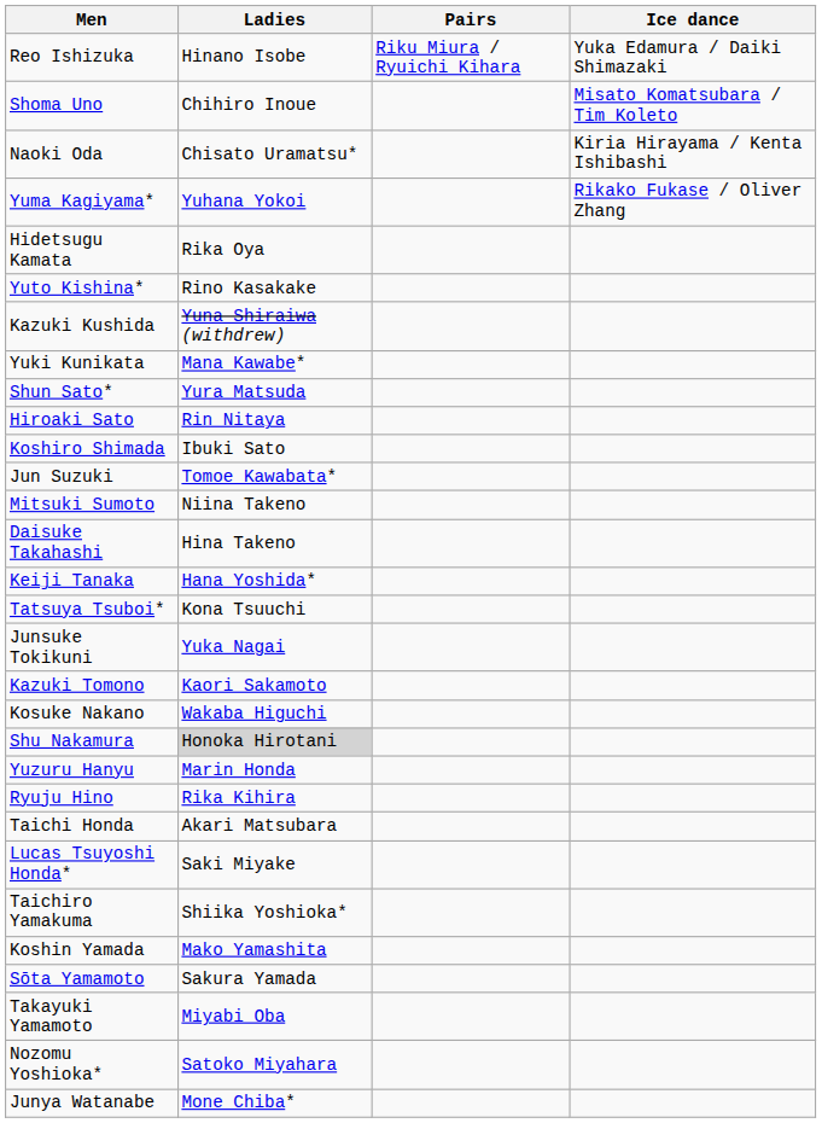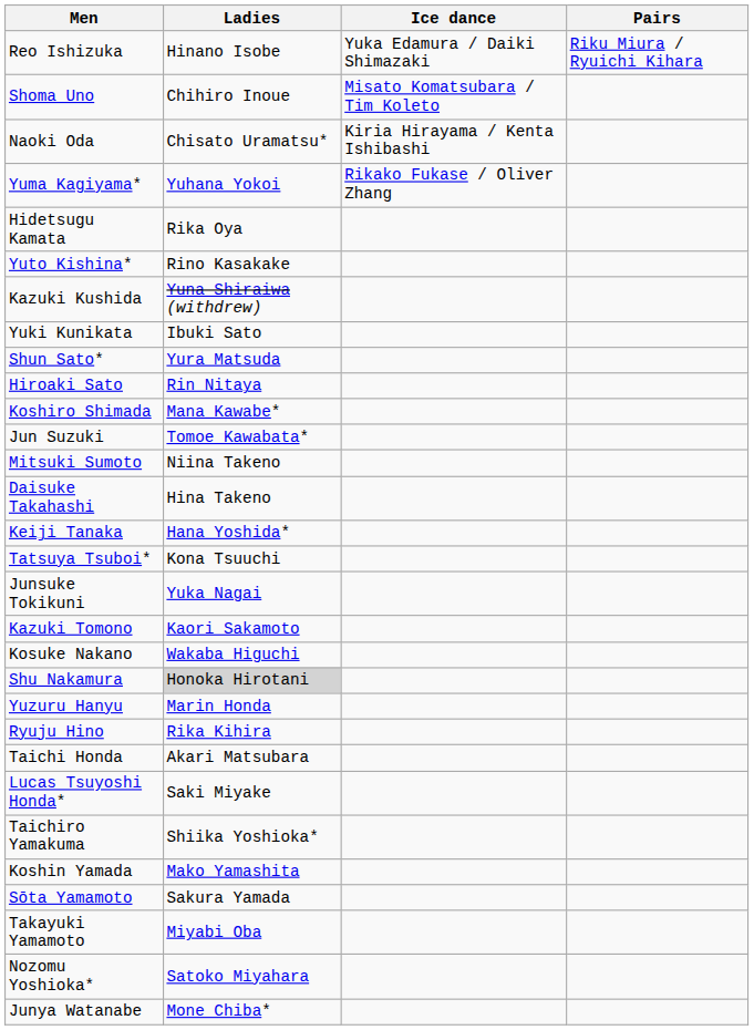columns swapped: Pairs <-> Ice dance
Yuki Kunikata | Ladies: Mana Kawabe* -> Ibuki Sato
Koshiro Shimada | Ladies: Ibuki Sato -> Mana Kawabe*
